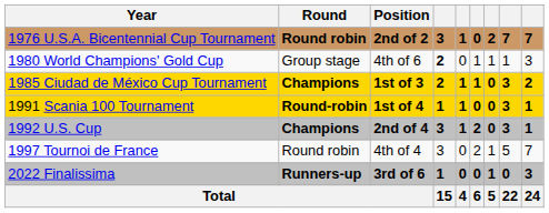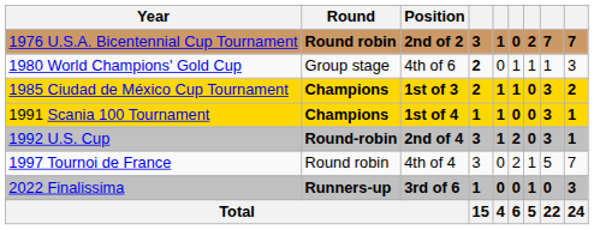1991 Scania 100 Tournament | Round: Round-robin -> Champions
1992 U.S. Cup | Round: Champions -> Round-robin
